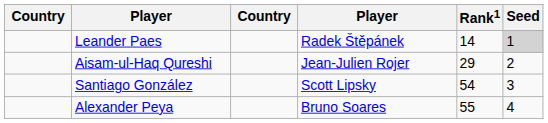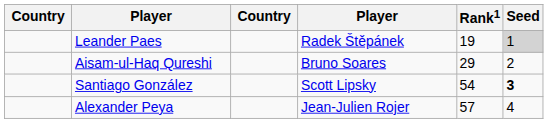Leander Paes | Rank1: 14 -> 19
Aisam-ul-Haq Qureshi | column 4: Jean-Julien Rojer -> Bruno Soares
Santiago González | Seed: normal -> bold
Alexander Peya | column 4: Bruno Soares -> Jean-Julien Rojer
Alexander Peya | Rank1: 55 -> 57
